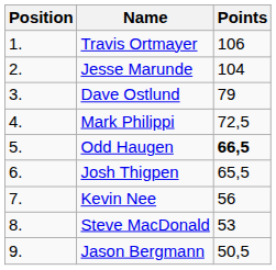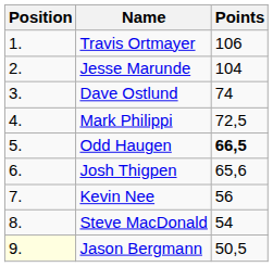Dave Ostlund | Points: 79 -> 74
Josh Thigpen | Points: 65,5 -> 65,6
Steve MacDonald | Points: 53 -> 54
Jason Bergmann | Position: no background -> lightyellow background
